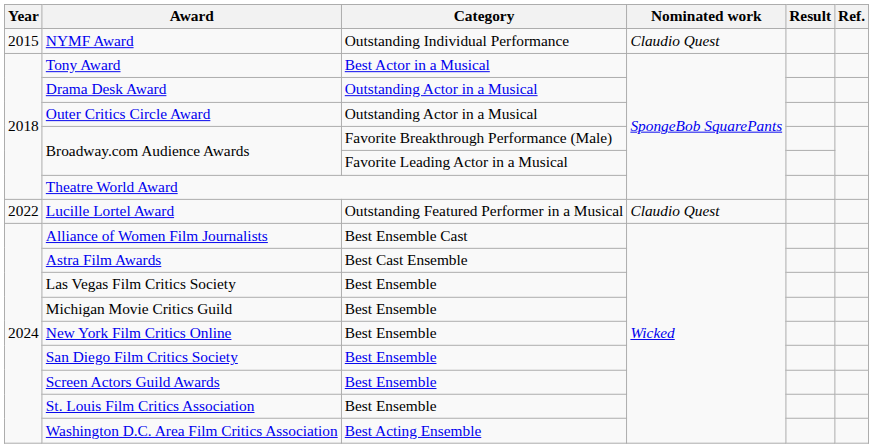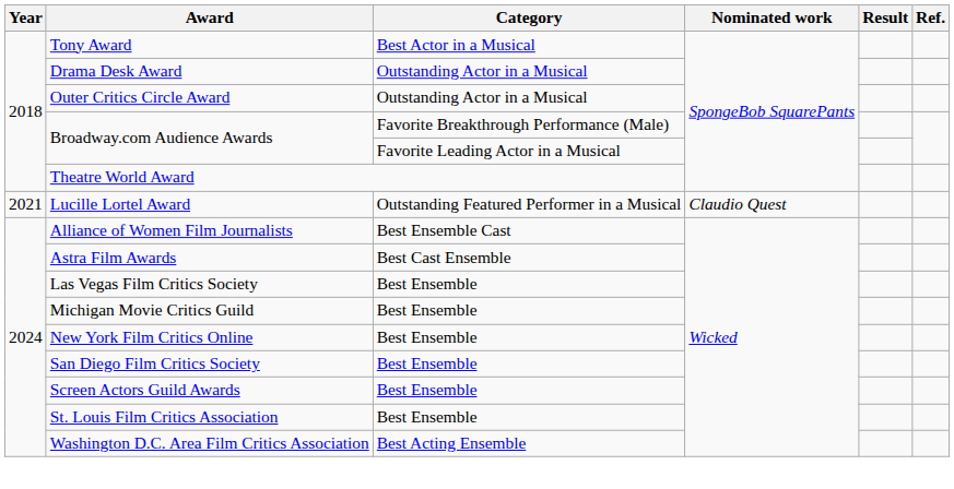- row: 2015 | NYMF Award | Outstanding Individual Performance | Claudio Quest
Lucille Lortel Award | Year: 2022 -> 2021
